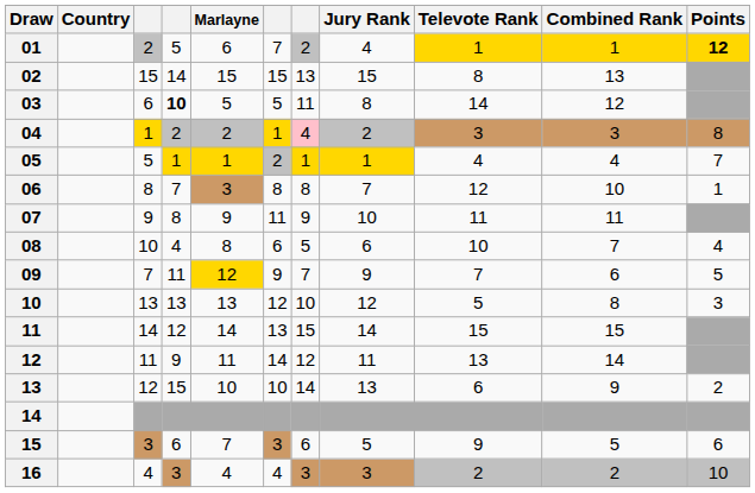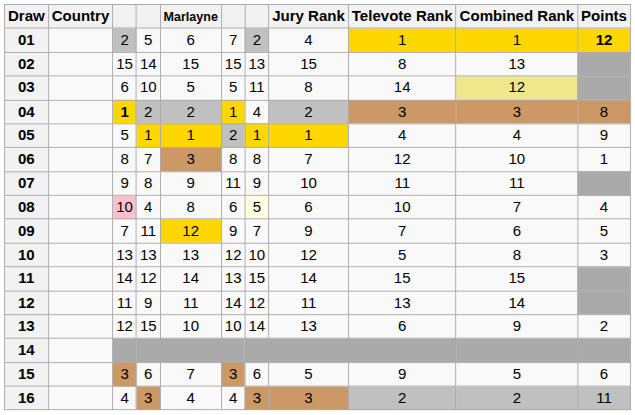03 | column 4: bold -> normal
03 | Combined Rank: no background -> khaki background
04 | column 3: normal -> bold
04 | column 7: pink background -> no background
05 | Points: 7 -> 9
08 | column 3: no background -> pink background
08 | column 7: no background -> lightyellow background
16 | Points: 10 -> 11
